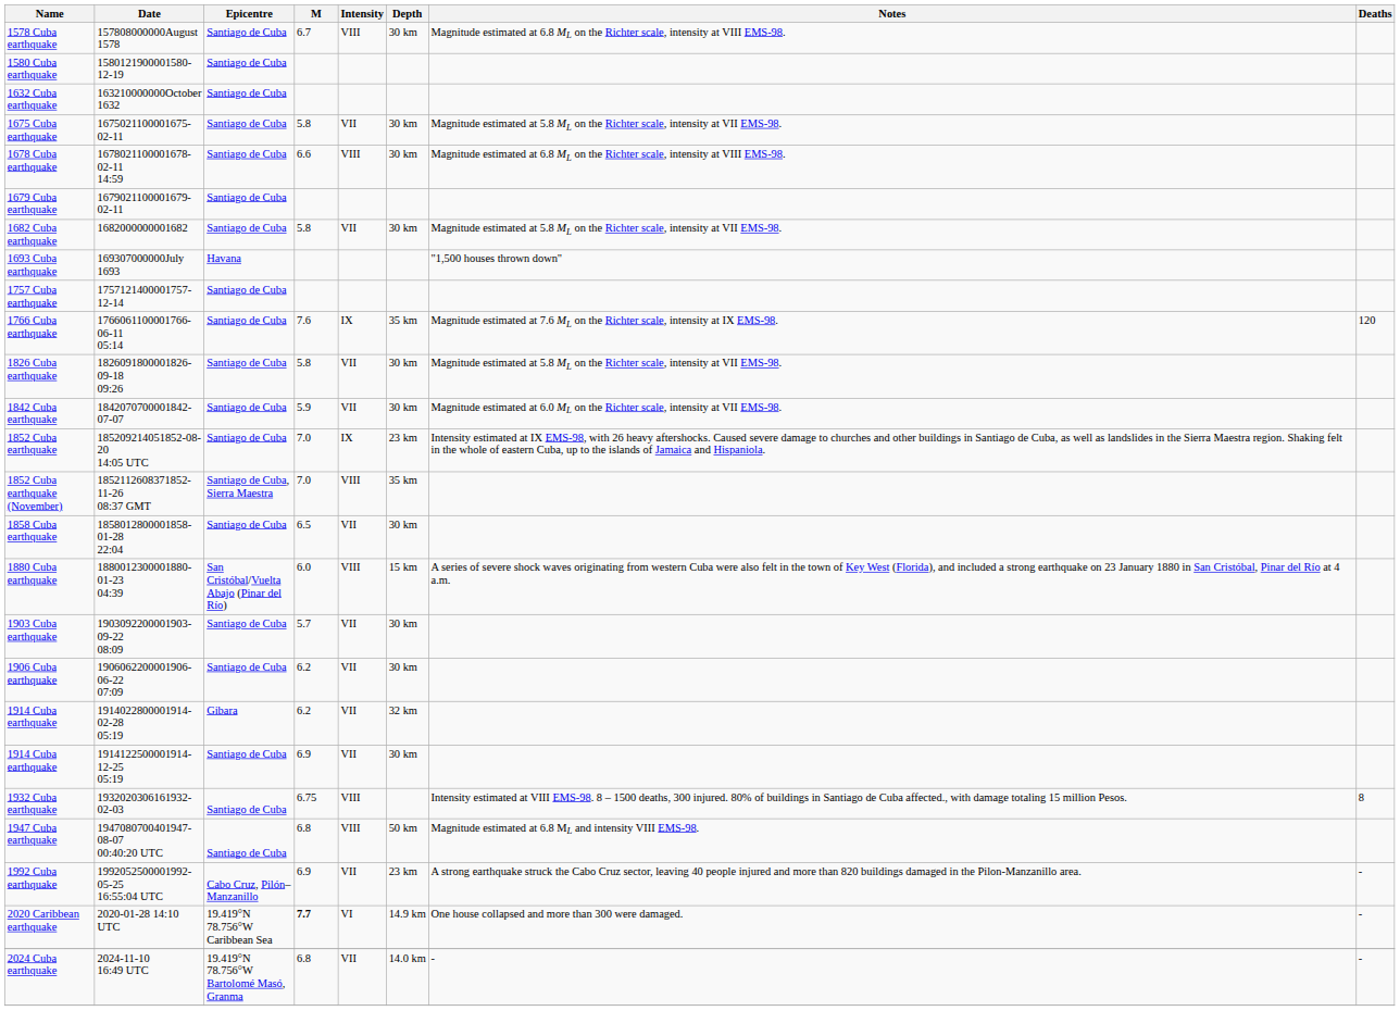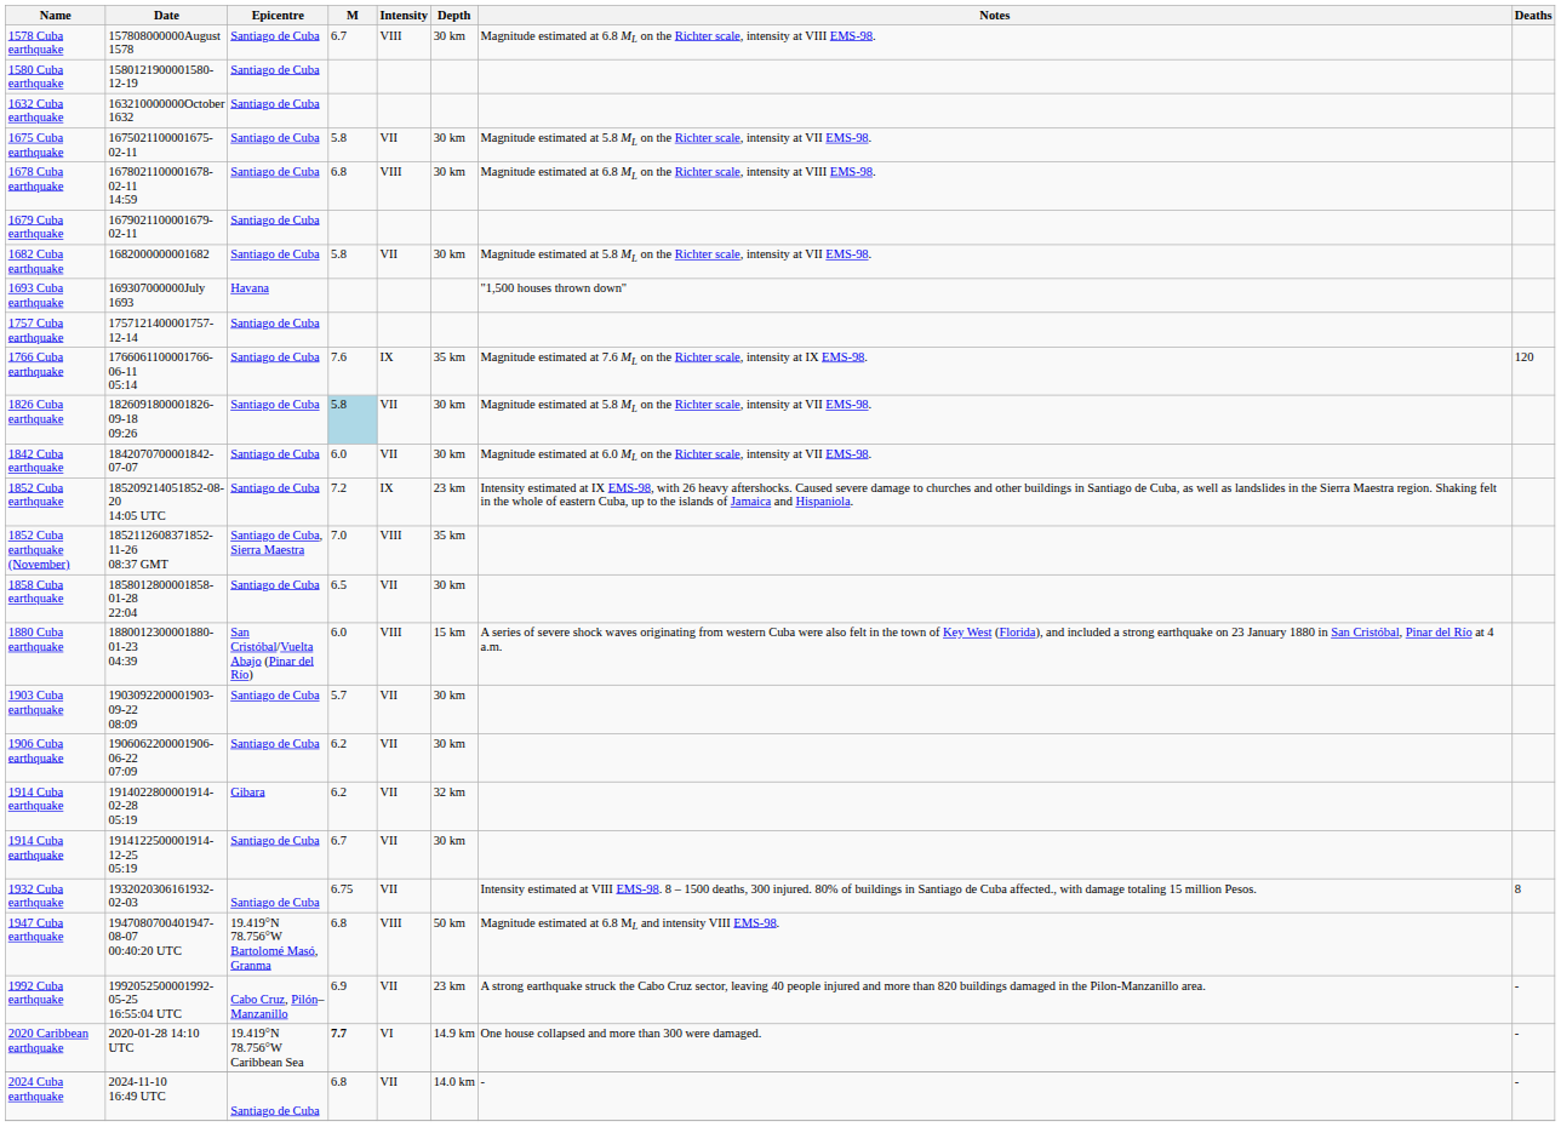1678 Cuba earthquake | M: 6.6 -> 6.8
1826 Cuba earthquake | M: no background -> lightblue background
1842 Cuba earthquake | M: 5.9 -> 6.0
1852 Cuba earthquake | M: 7.0 -> 7.2
1914 Cuba earthquake / 1914122500001914-12-25 05:19 | M: 6.9 -> 6.7
1932 Cuba earthquake | Intensity: VIII -> VII
1947 Cuba earthquake | Epicentre: Santiago de Cuba -> 19.419°N 78.756°W Bartolomé Masó, Granma
2024 Cuba earthquake | Epicentre: 19.419°N 78.756°W Bartolomé Masó, Granma -> Santiago de Cuba
